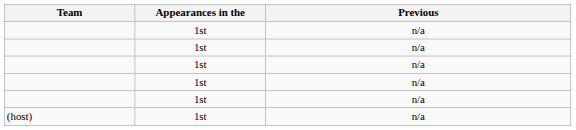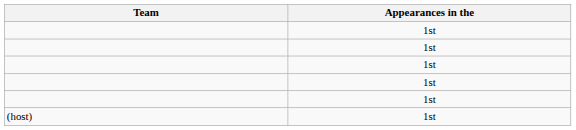- column: Previous | n/a | n/a | n/a | n/a | n/a | n/a
